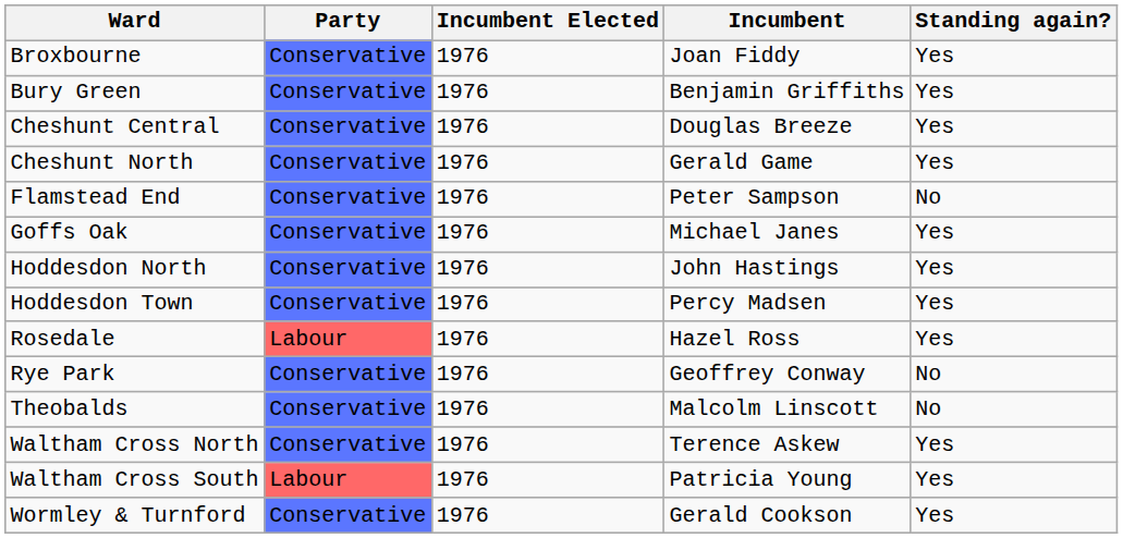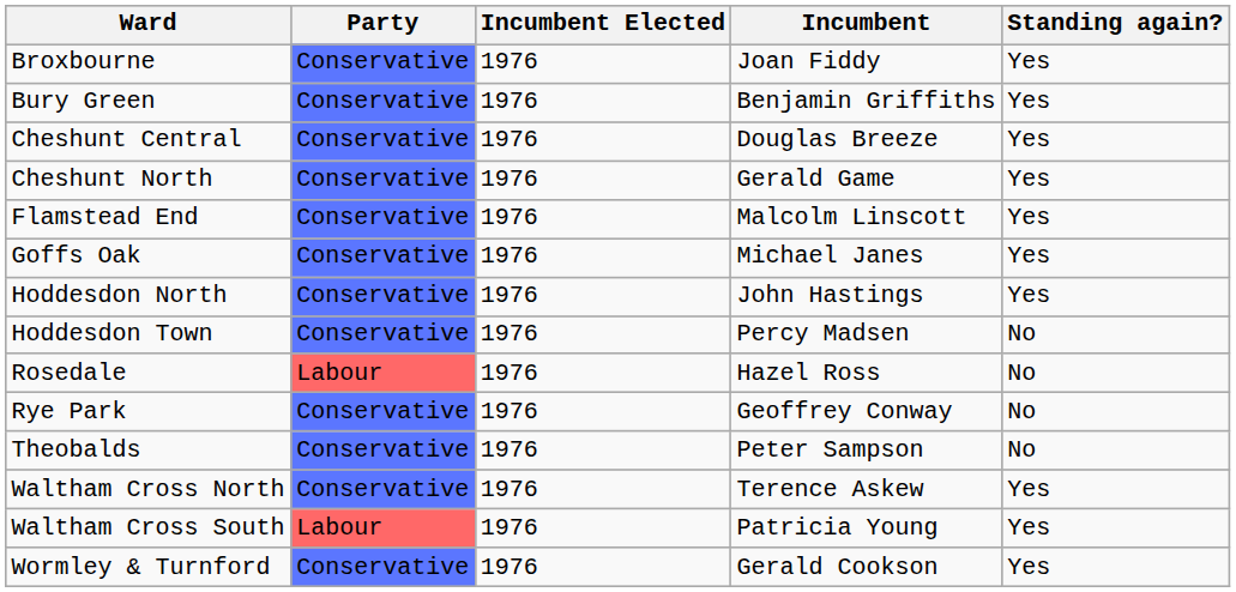Flamstead End | Incumbent: Peter Sampson -> Malcolm Linscott
Flamstead End | Standing again?: No -> Yes
Hoddesdon Town | Standing again?: Yes -> No
Rosedale | Standing again?: Yes -> No
Theobalds | Incumbent: Malcolm Linscott -> Peter Sampson
